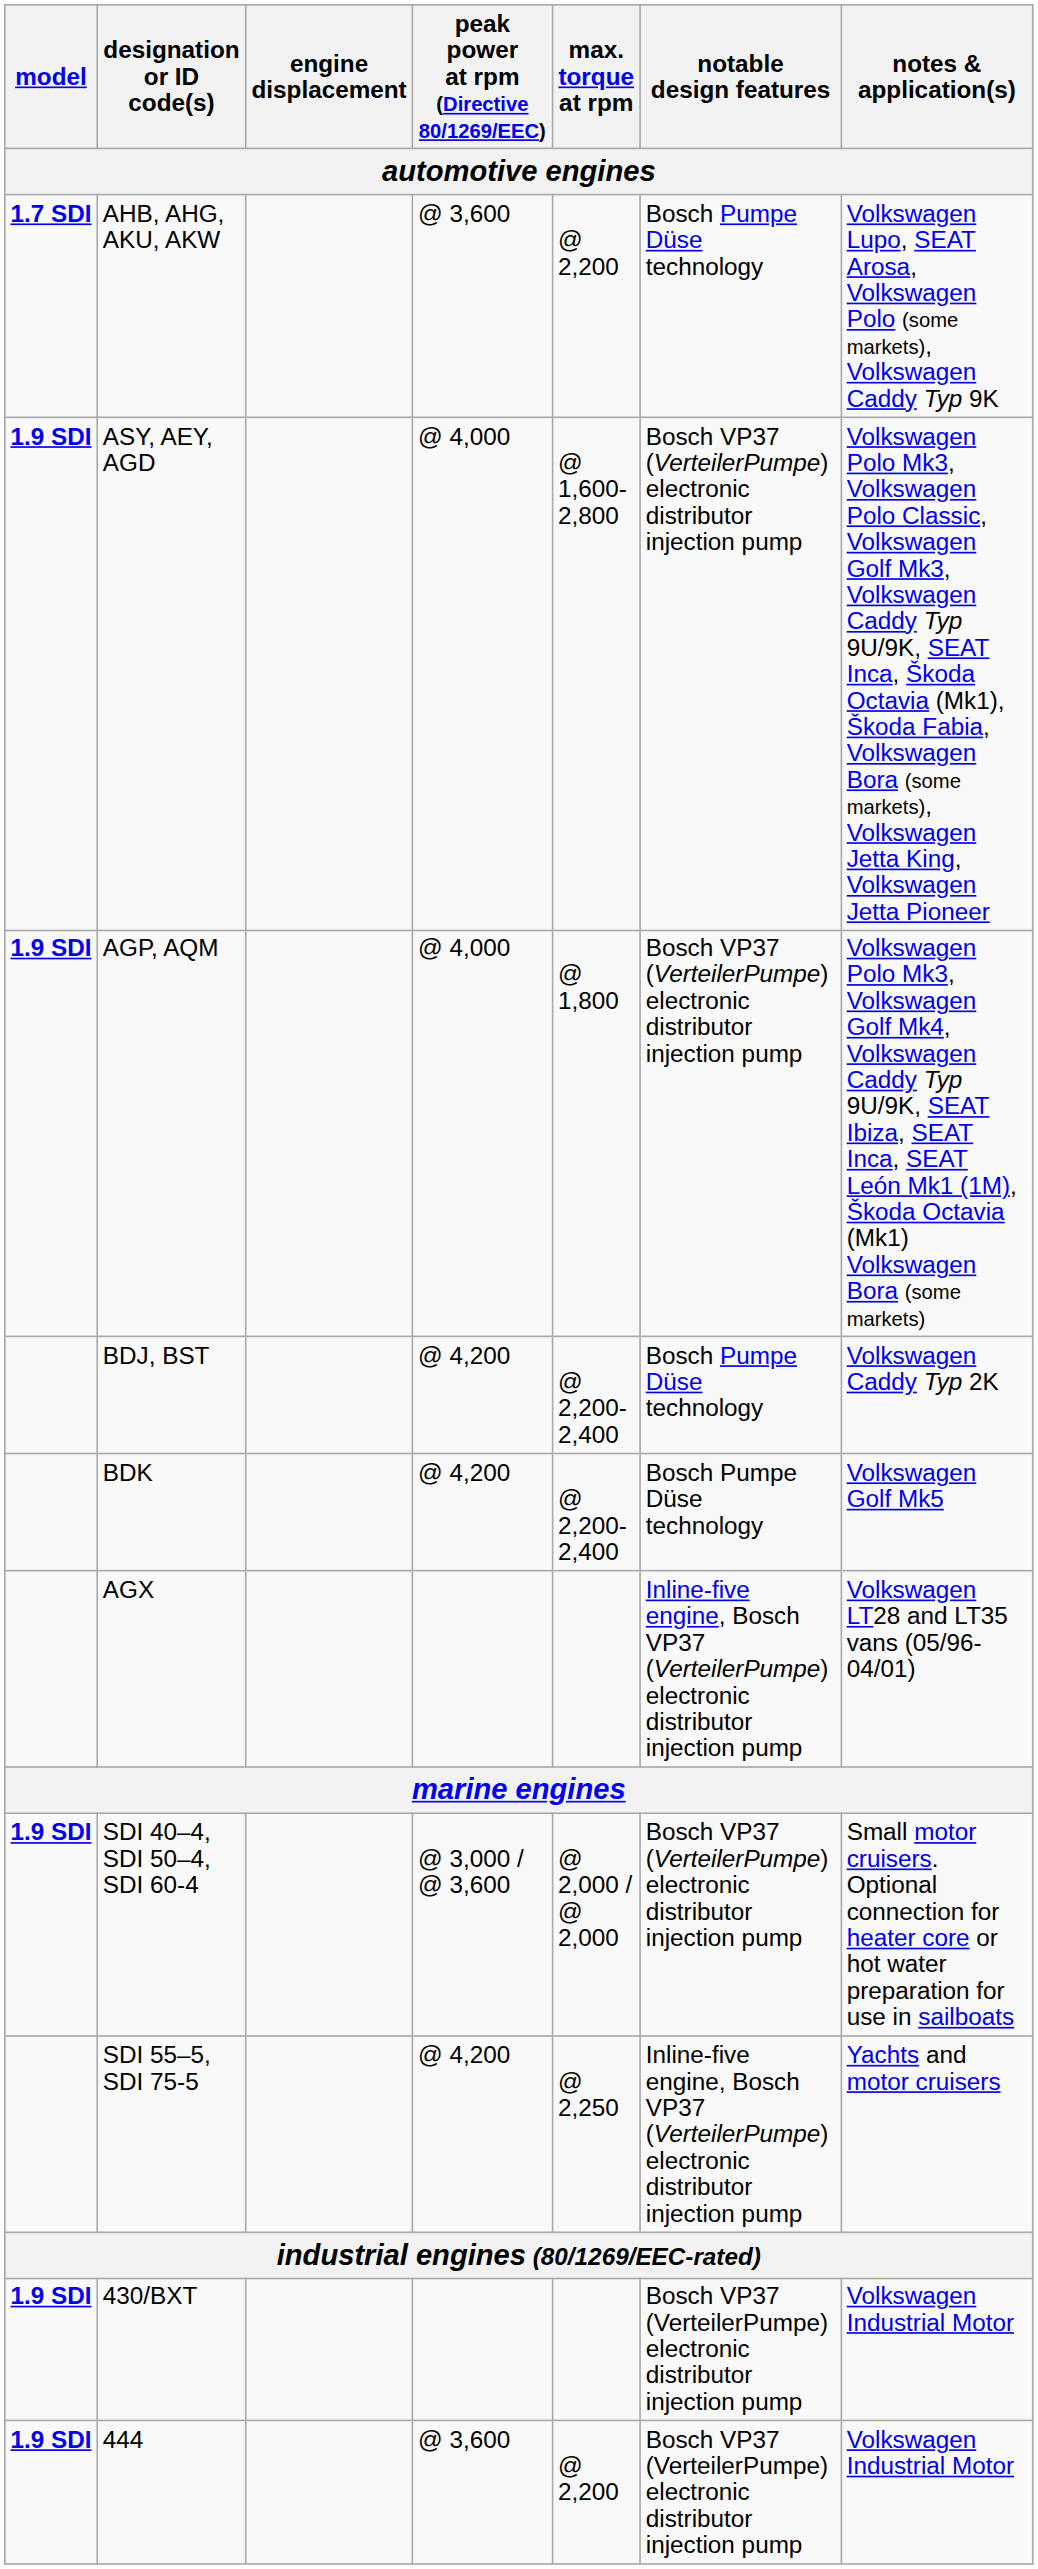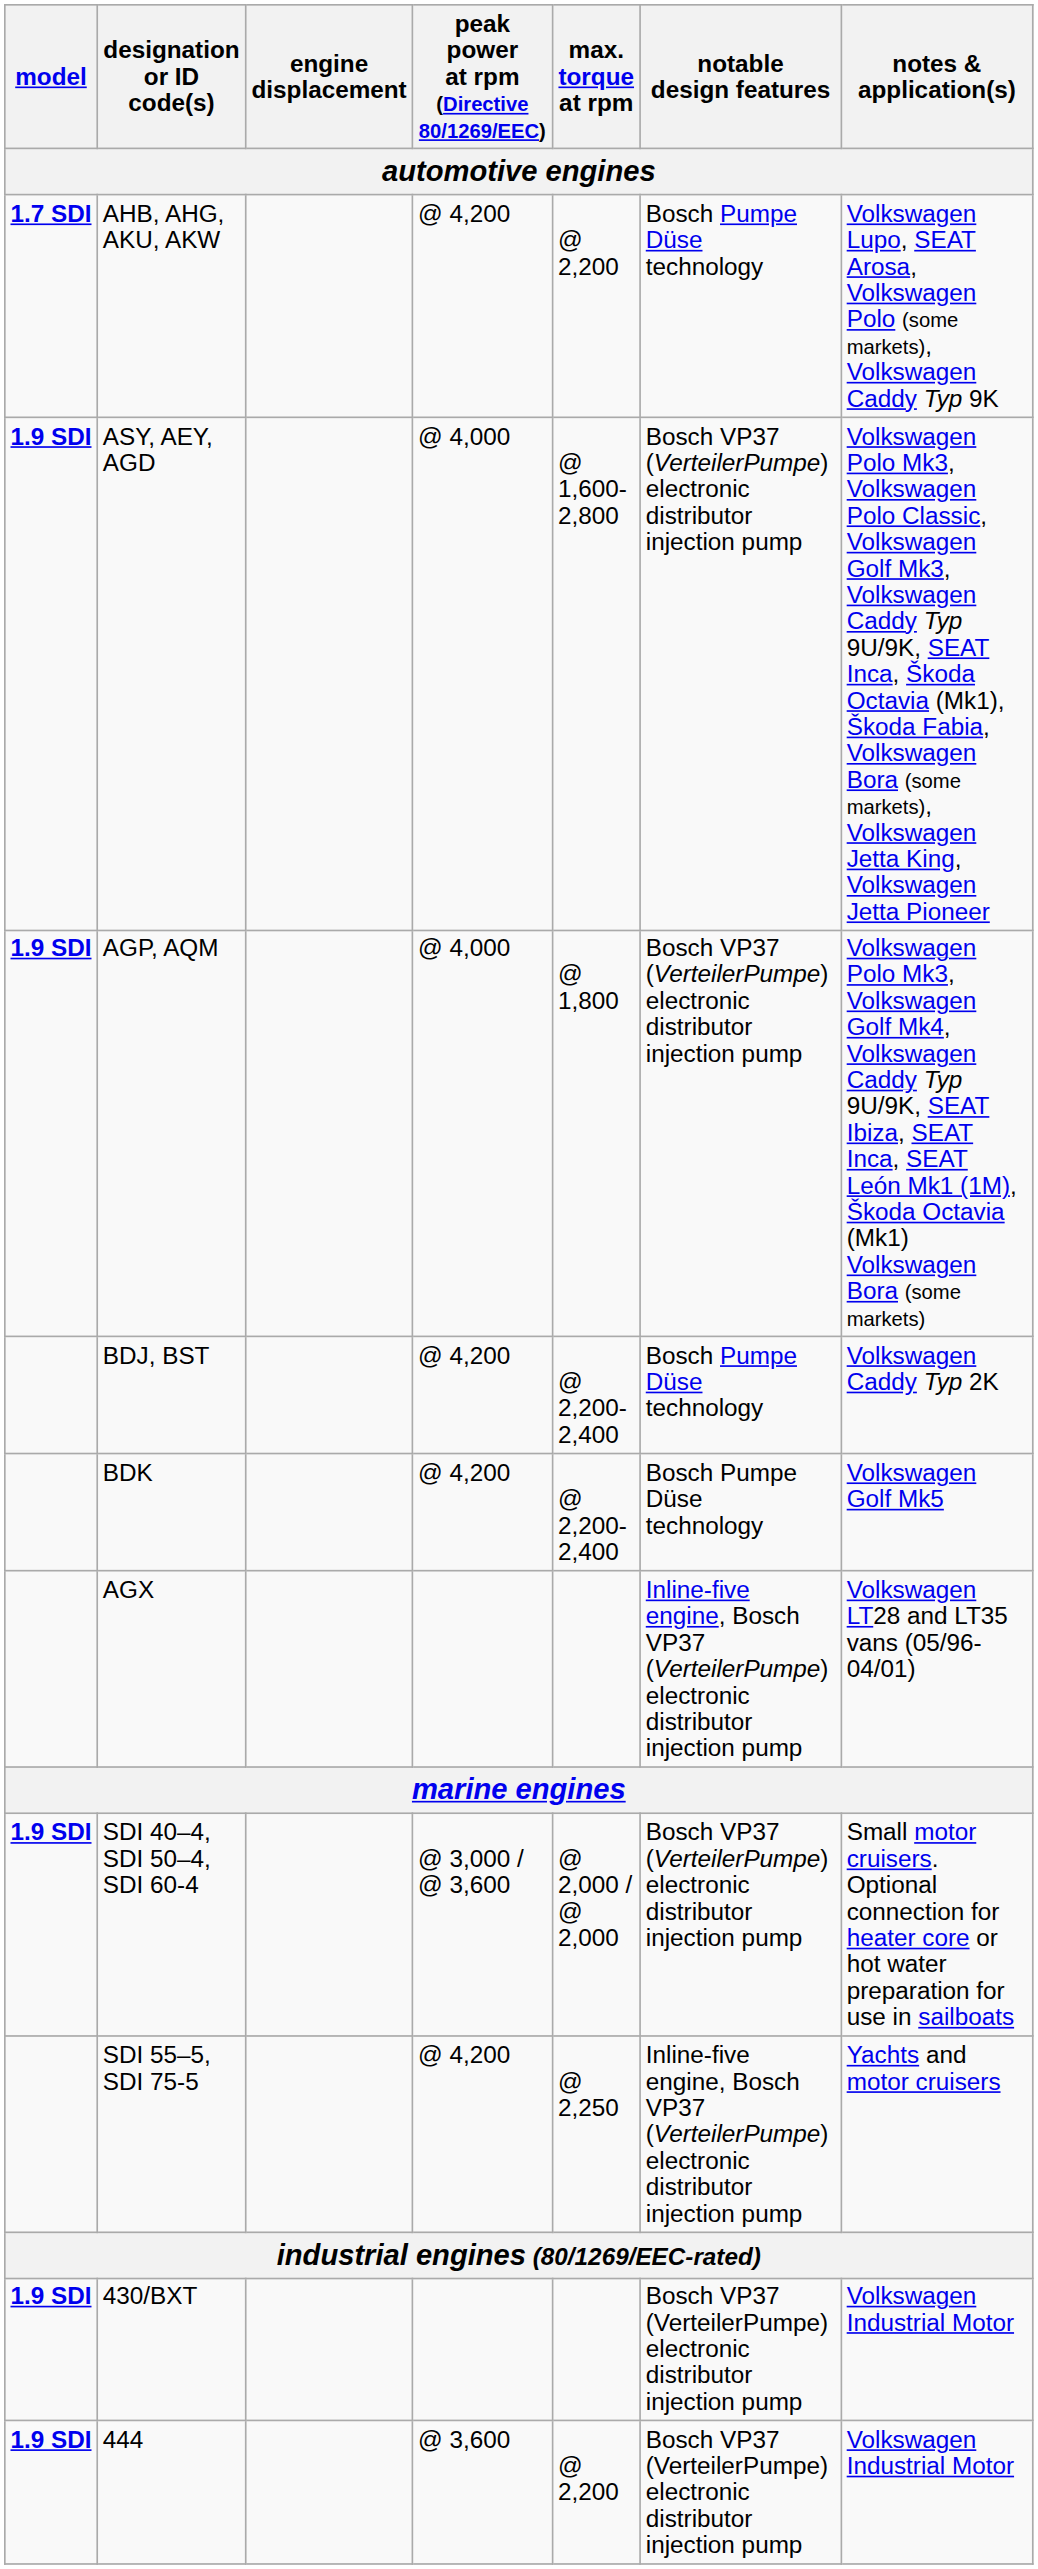AHB, AHG, AKU, AKW | peak power at rpm (Directive 80/1269/EEC): @ 3,600 -> @ 4,200
